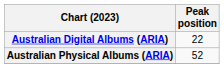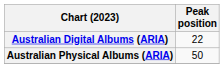Australian Physical Albums (ARIA) | Peak position: 52 -> 50
